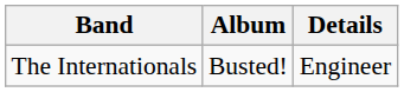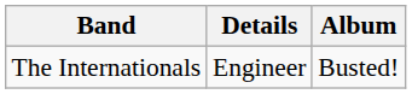columns swapped: Album <-> Details
